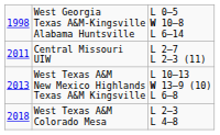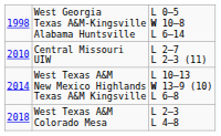Central Missouri UIW | column 1: 2011 -> 2010
West Texas A&M New Mexico Highlands Texas A&M Kingsville | column 1: 2013 -> 2014
